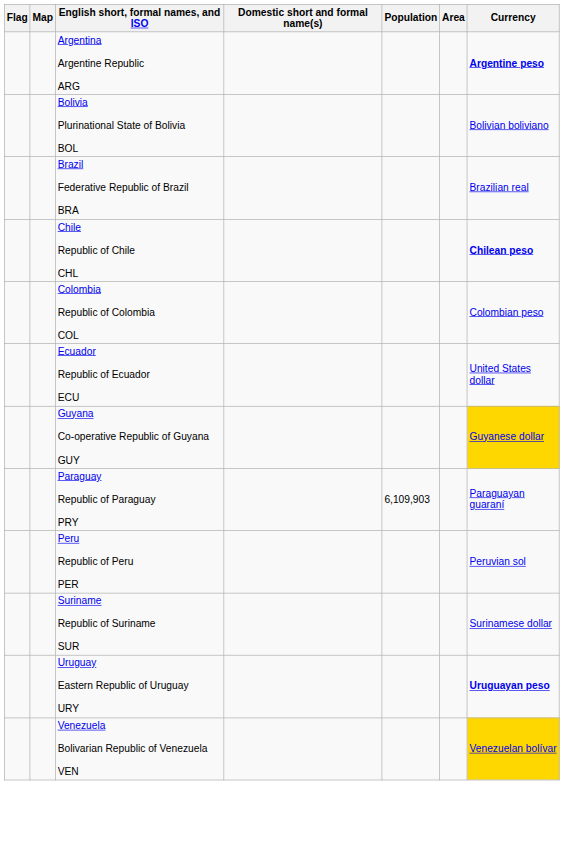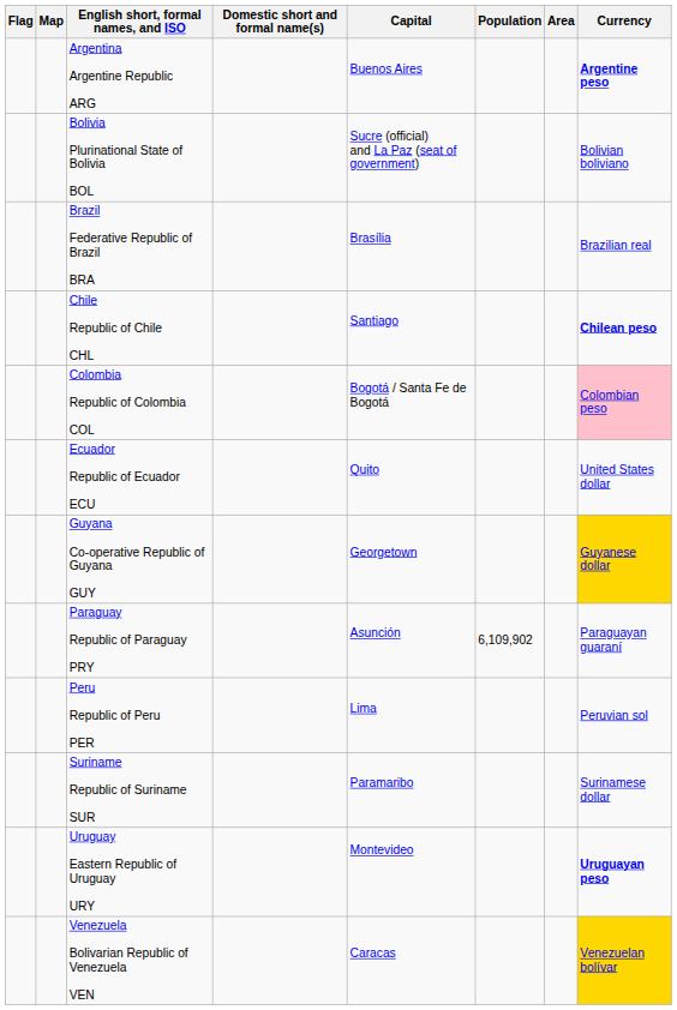+ column: Capital | Buenos Aires | Sucre (official) and La Paz (seat of government) | Brasília | Santiago | Bogotá / Santa Fe de Bogotá | Quito | Georgetown | Asunción | Lima | Paramaribo | Montevideo | Caracas
Colombia Republic of Colombia COL | Currency: no background -> pink background
Paraguay Republic of Paraguay PRY | Population: 6,109,903 -> 6,109,902
